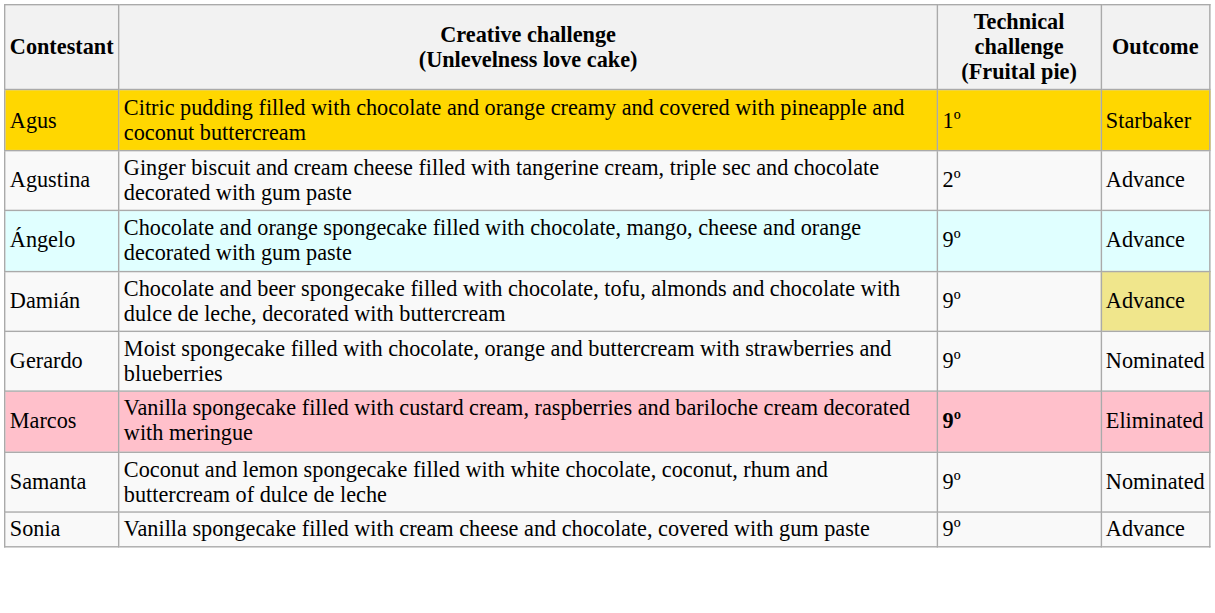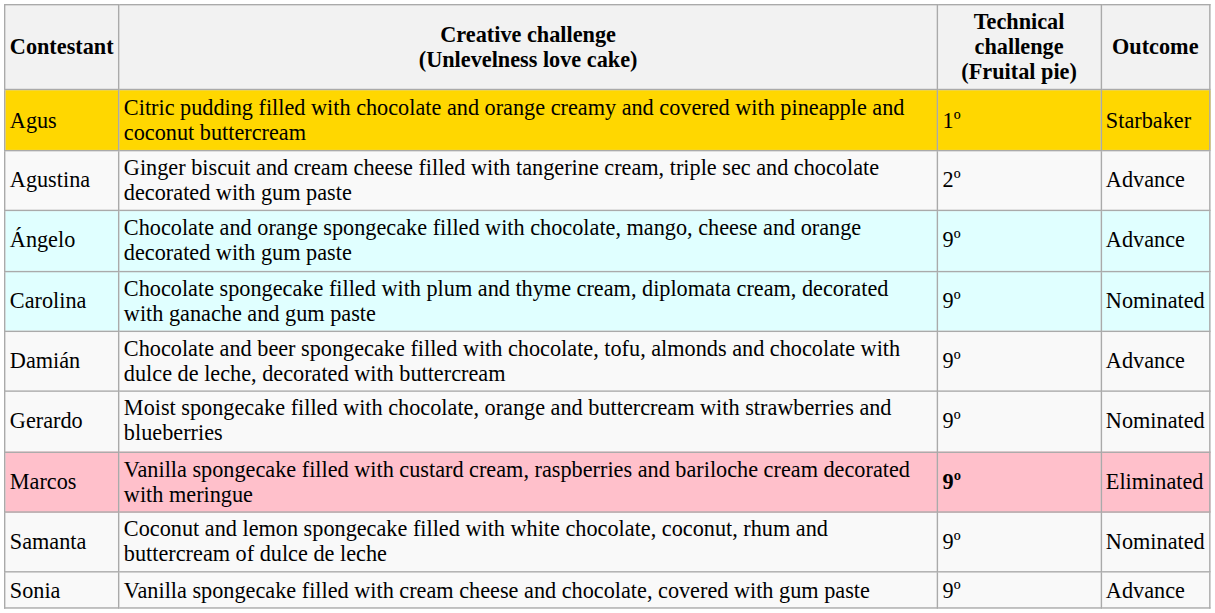+ row: Carolina | Chocolate spongecake filled with plum and thyme cream, diplomata cream, decorated with ganache and gum paste | 9º | Nominated
Damián | Outcome: khaki background -> no background
